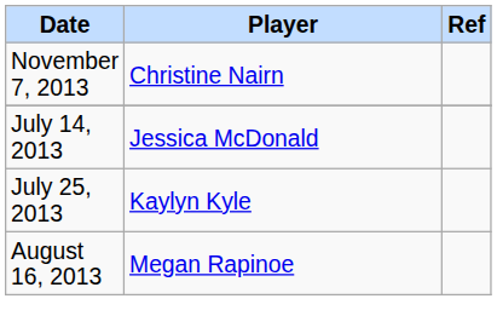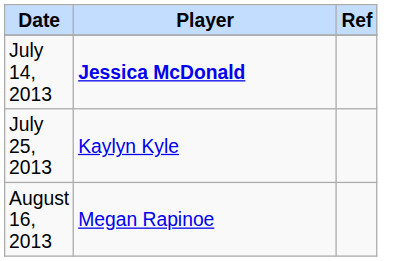- row: November 7, 2013 | Christine Nairn
July 14, 2013 | Player: normal -> bold
